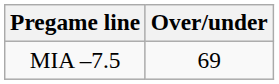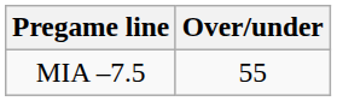MIA –7.5 | Over/under: 69 -> 55
